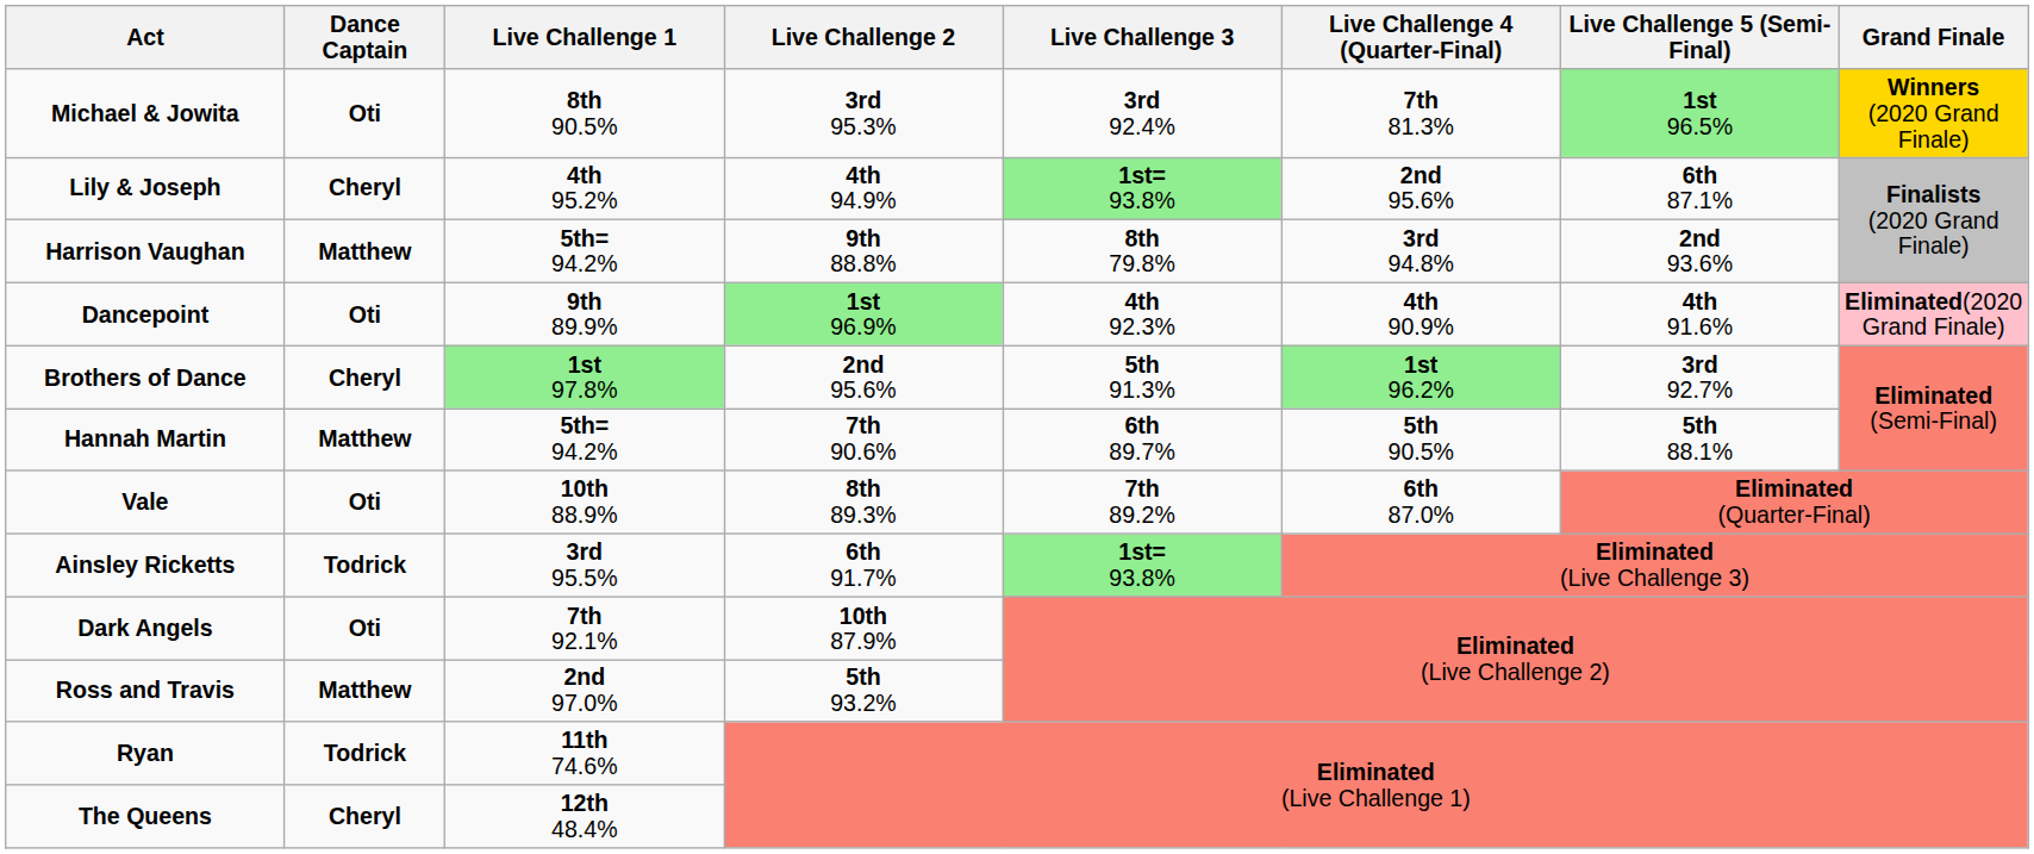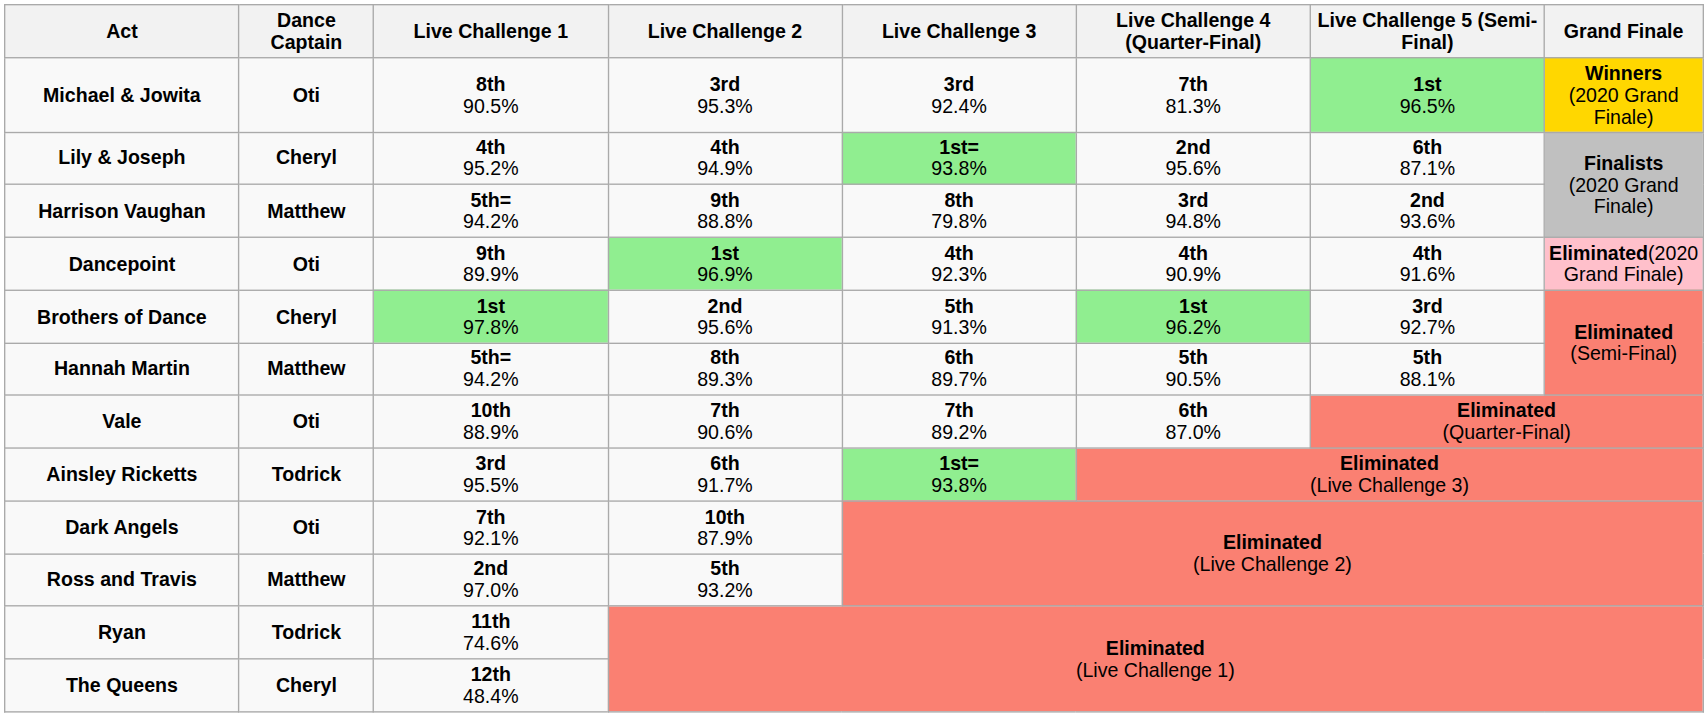Hannah Martin | Live Challenge 2: 7th 90.6% -> 8th 89.3%
Vale | Live Challenge 2: 8th 89.3% -> 7th 90.6%
